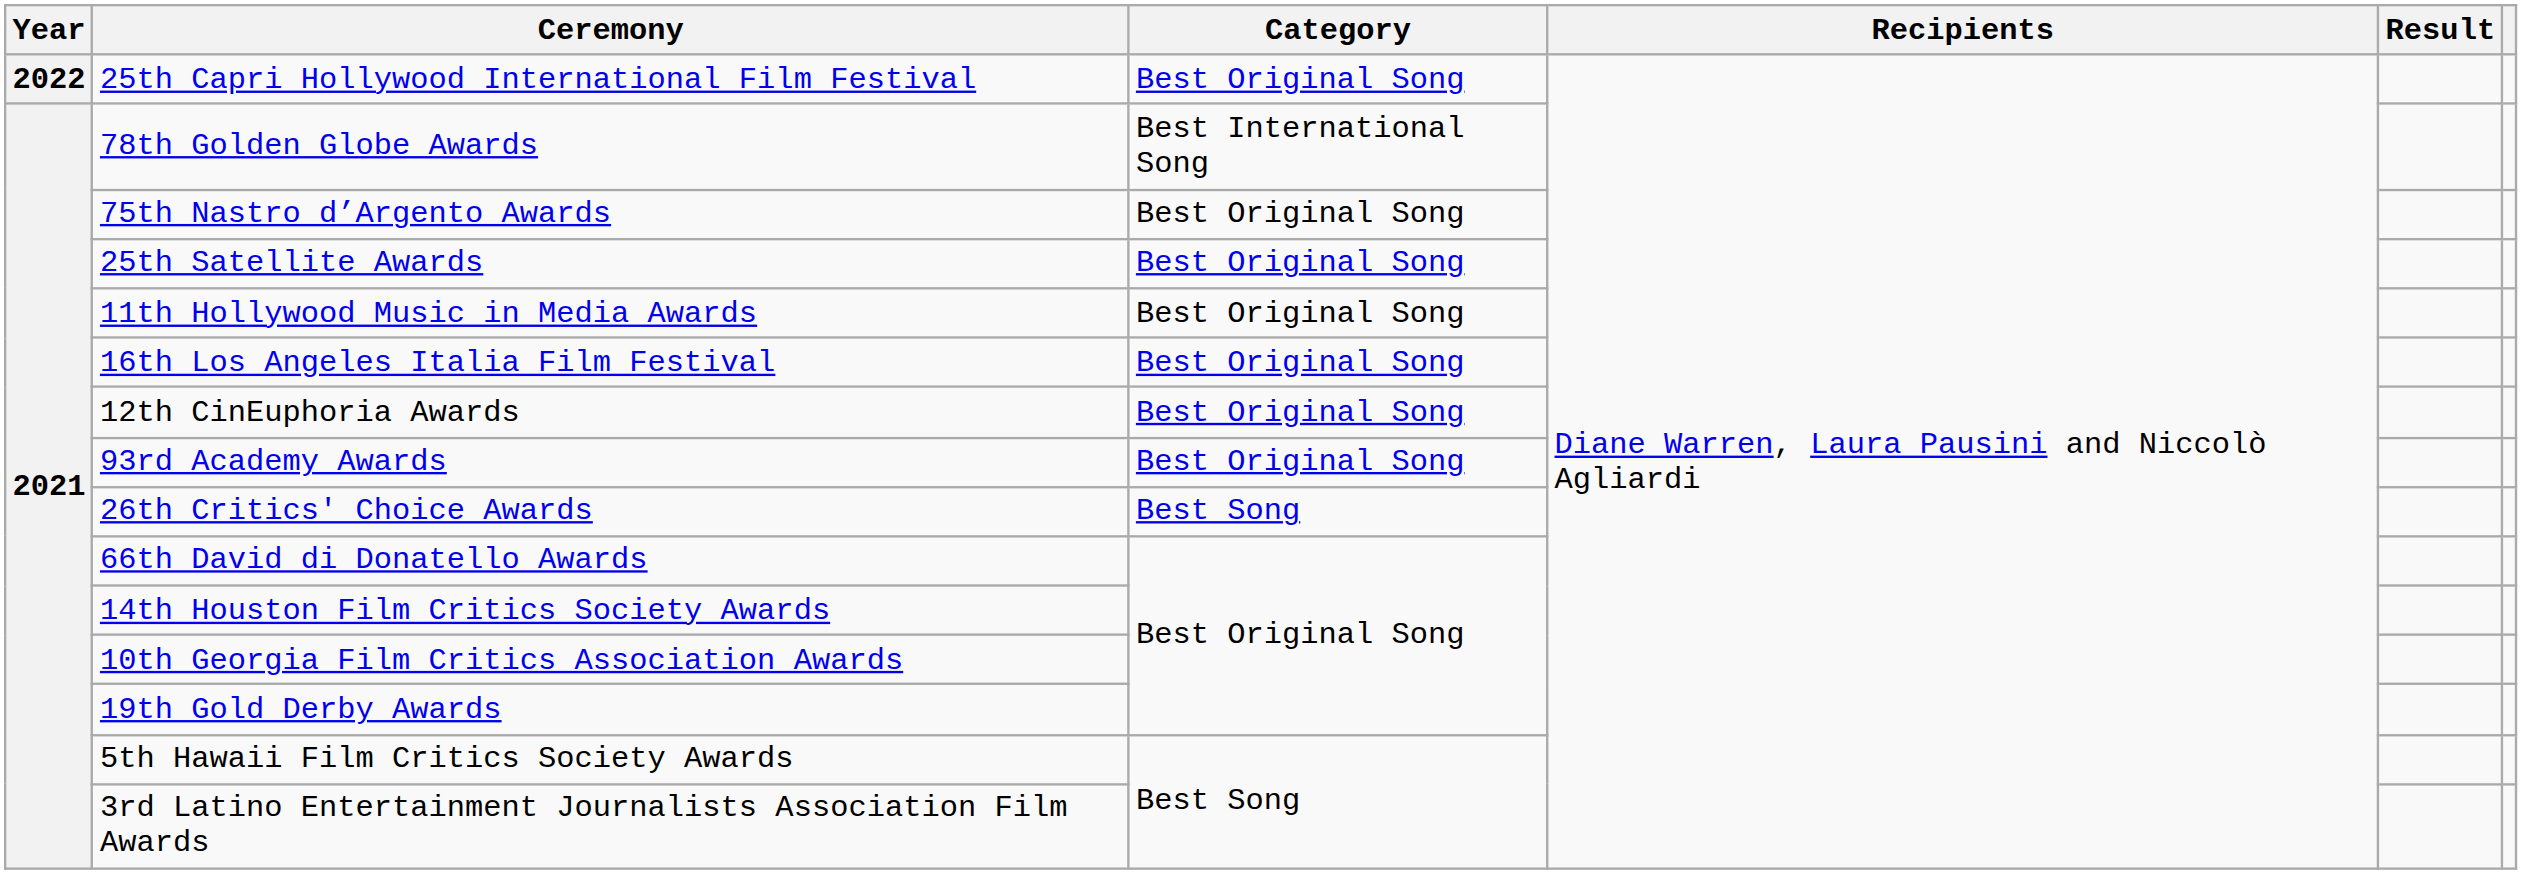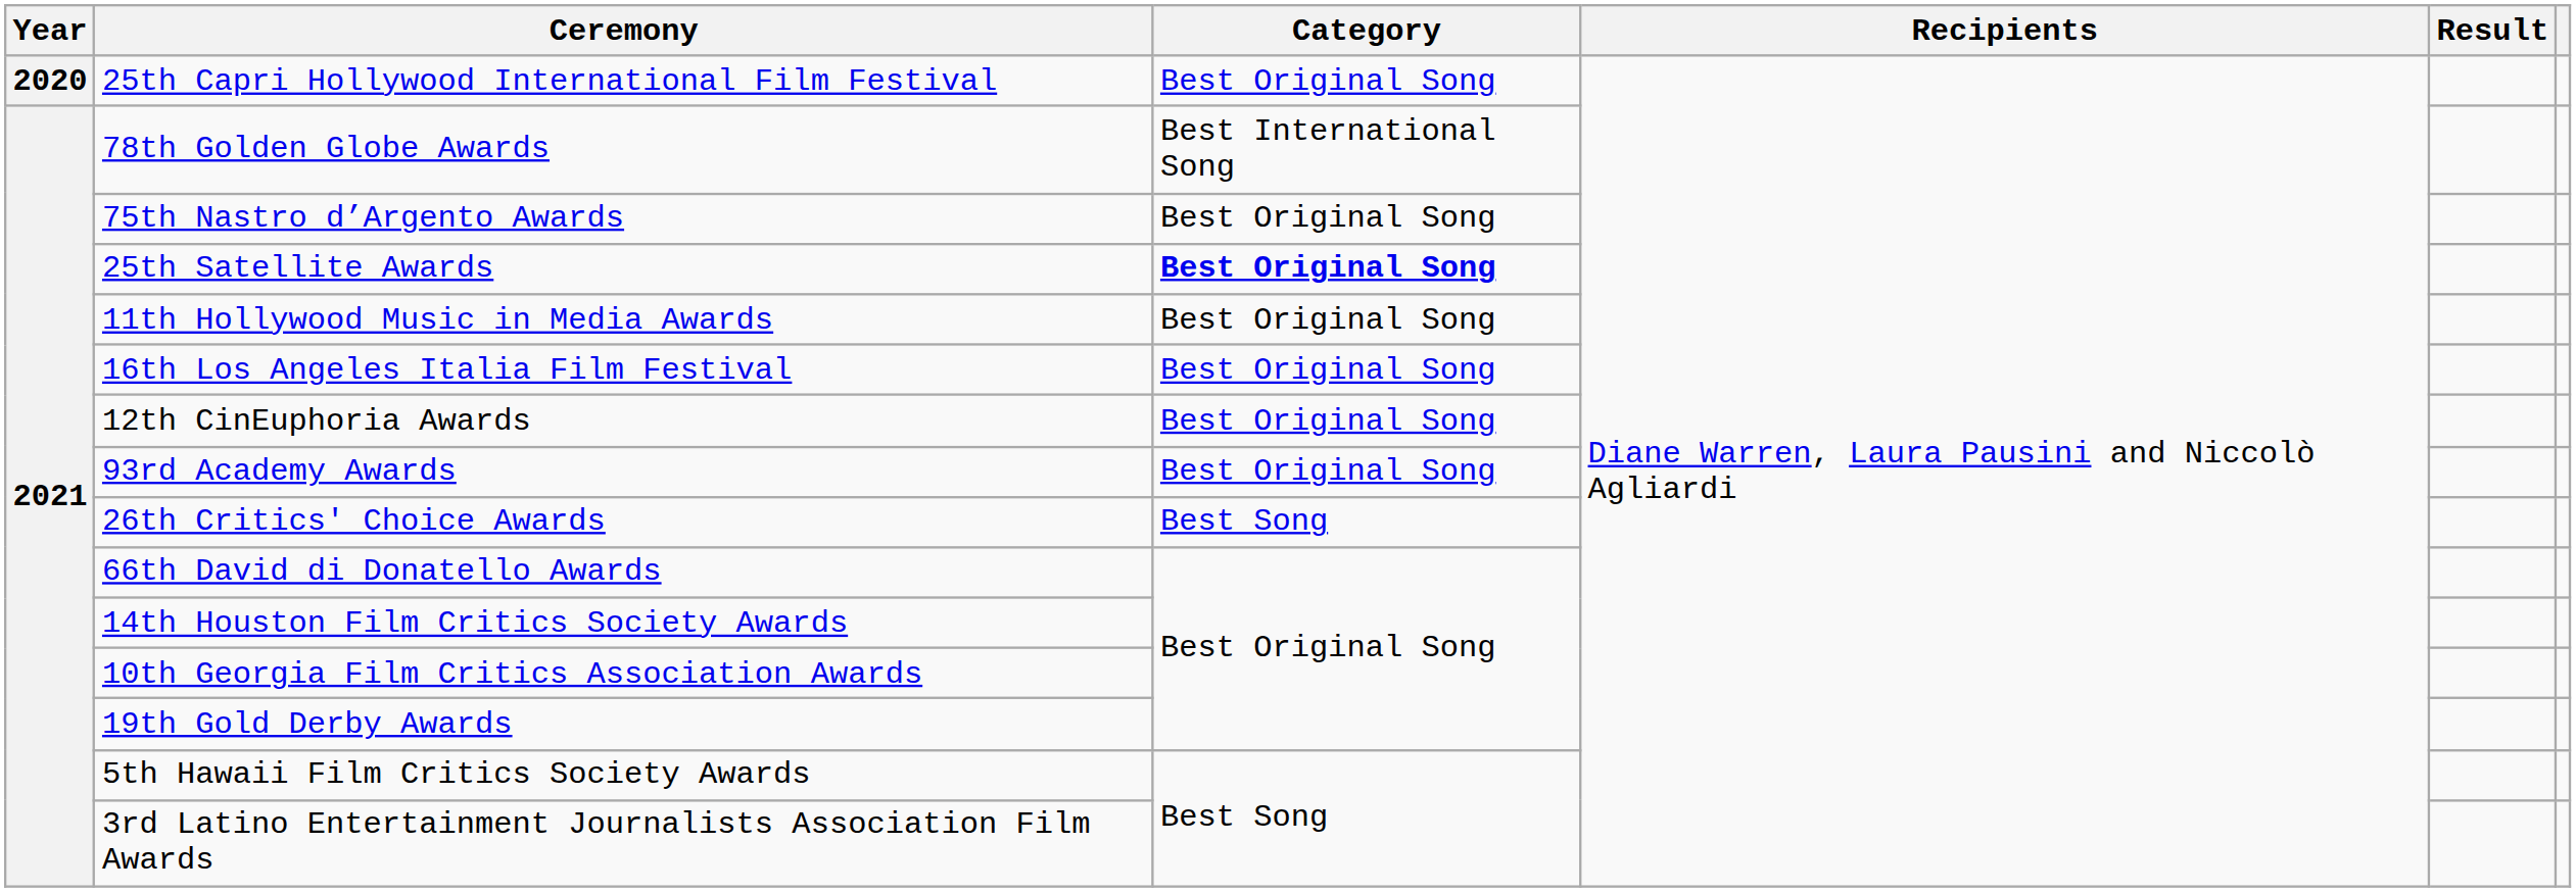25th Capri Hollywood International Film Festival | Year: 2022 -> 2020
25th Satellite Awards | Category: normal -> bold
